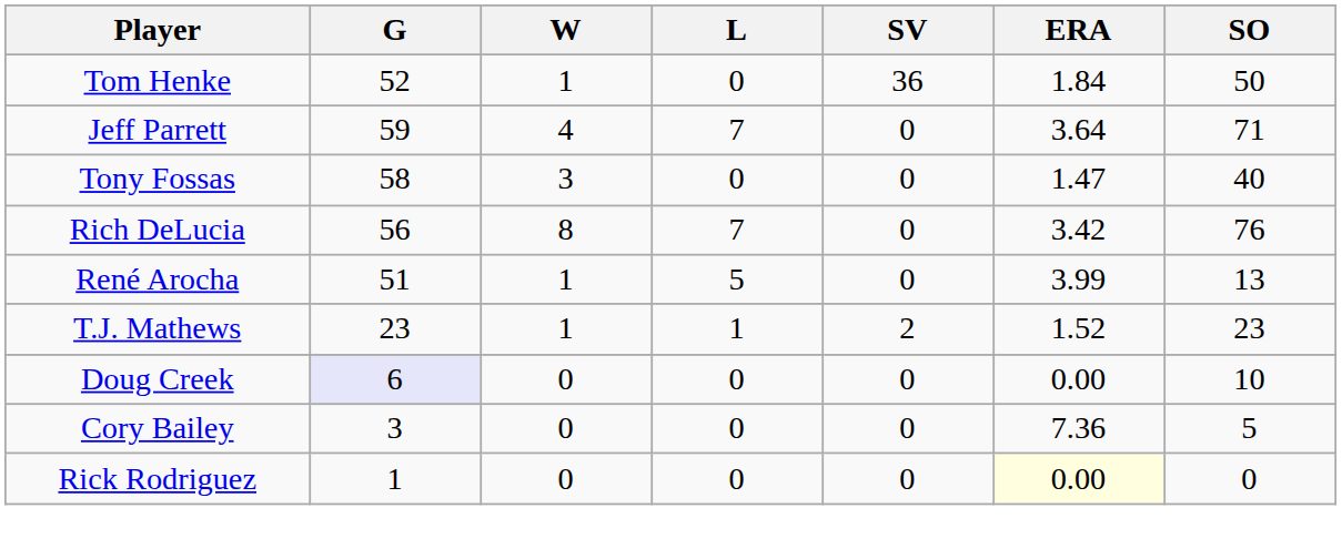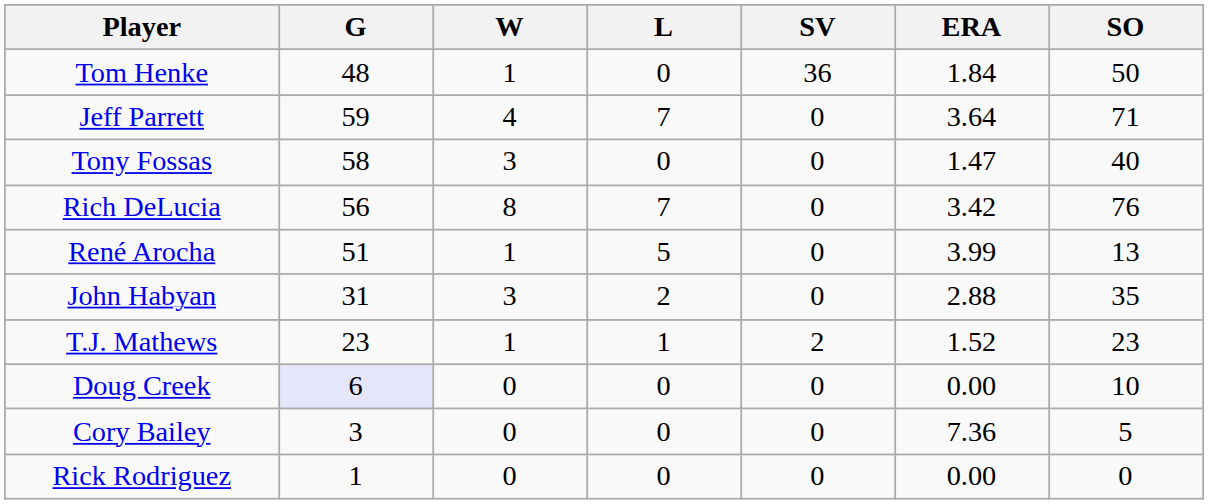Tom Henke | G: 52 -> 48
+ row: John Habyan | 31 | 3 | 2 | 0 | 2.88 | 35
Rick Rodriguez | ERA: lightyellow background -> no background
